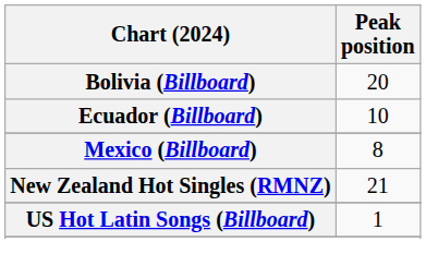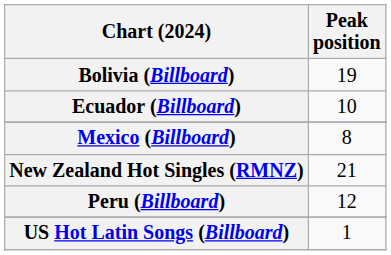Bolivia (Billboard) | Peak position: 20 -> 19
+ row: Peru (Billboard) | 12
